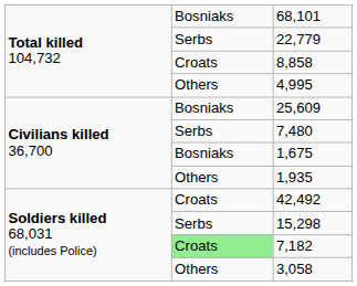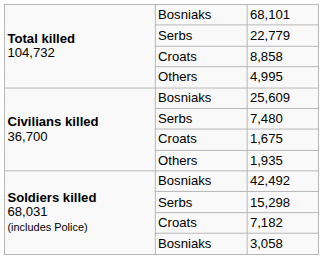1,675 | column 2: Bosniaks -> Croats
42,492 | column 2: Croats -> Bosniaks
7,182 | column 2: lightgreen background -> no background
3,058 | column 2: Others -> Bosniaks
